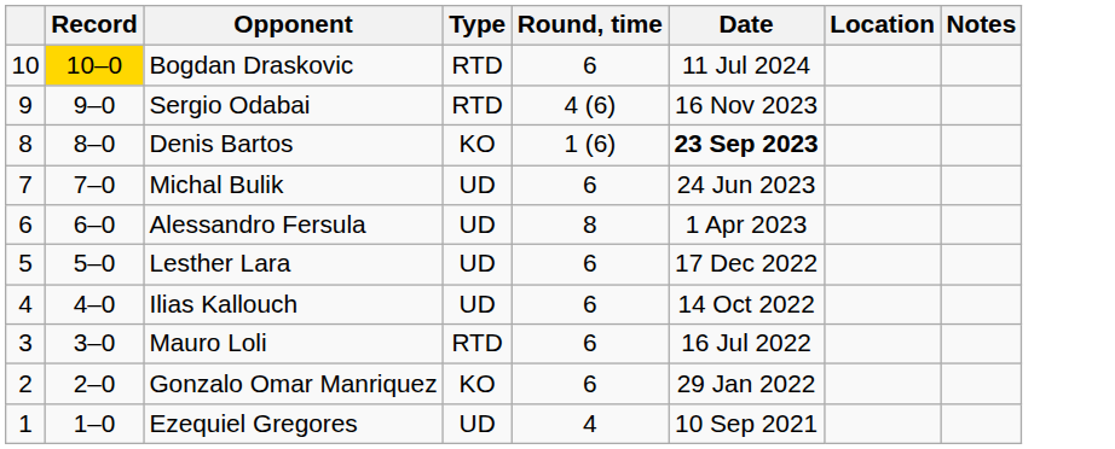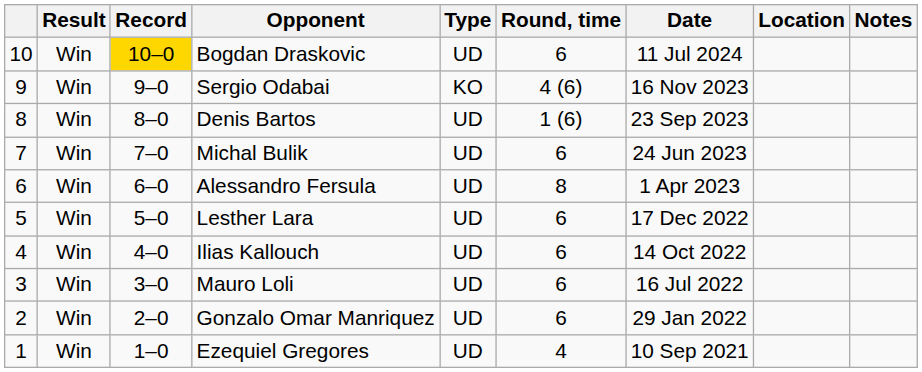+ column: Result | Win | Win | Win | Win | Win | Win | Win | Win | Win | Win
Bogdan Draskovic | Type: RTD -> UD
Sergio Odabai | Type: RTD -> KO
Denis Bartos | Type: KO -> UD
Denis Bartos | Date: bold -> normal
Mauro Loli | Type: RTD -> UD
Gonzalo Omar Manriquez | Type: KO -> UD
